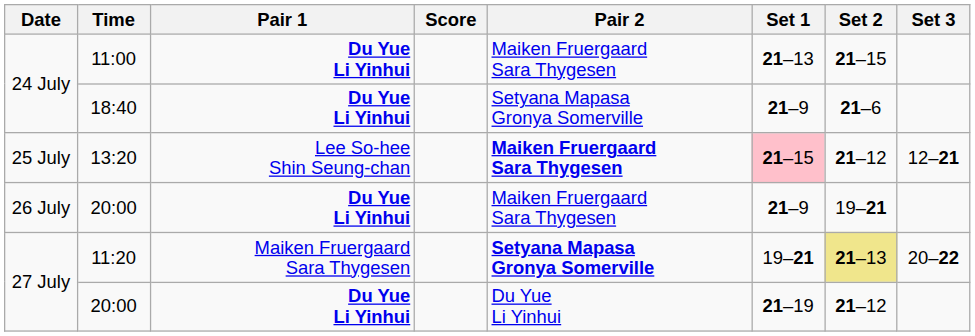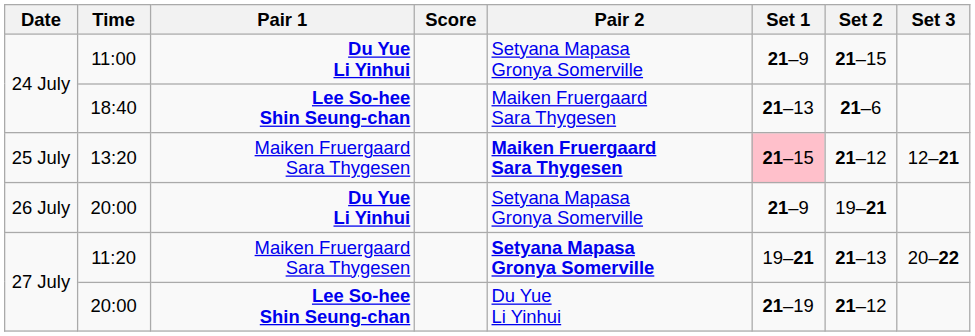11:00 | Pair 2: Maiken Fruergaard Sara Thygesen -> Setyana Mapasa Gronya Somerville
11:00 | Set 1: 21–13 -> 21–9
18:40 | Pair 1: Du Yue Li Yinhui -> Lee So-hee Shin Seung-chan
18:40 | Pair 2: Setyana Mapasa Gronya Somerville -> Maiken Fruergaard Sara Thygesen
18:40 | Set 1: 21–9 -> 21–13
13:20 | Pair 1: Lee So-hee Shin Seung-chan -> Maiken Fruergaard Sara Thygesen
26 July / 20:00 | Pair 2: Maiken Fruergaard Sara Thygesen -> Setyana Mapasa Gronya Somerville
11:20 | Set 2: khaki background -> no background
27 July / 20:00 | Pair 1: Du Yue Li Yinhui -> Lee So-hee Shin Seung-chan
